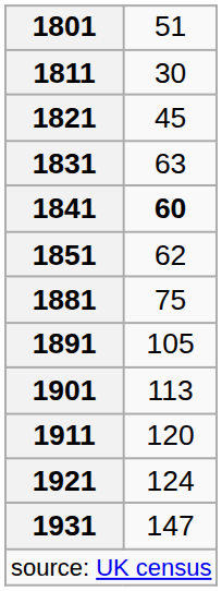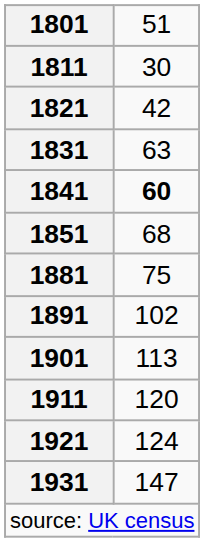1821 | column 2: 45 -> 42
1851 | column 2: 62 -> 68
1891 | column 2: 105 -> 102
